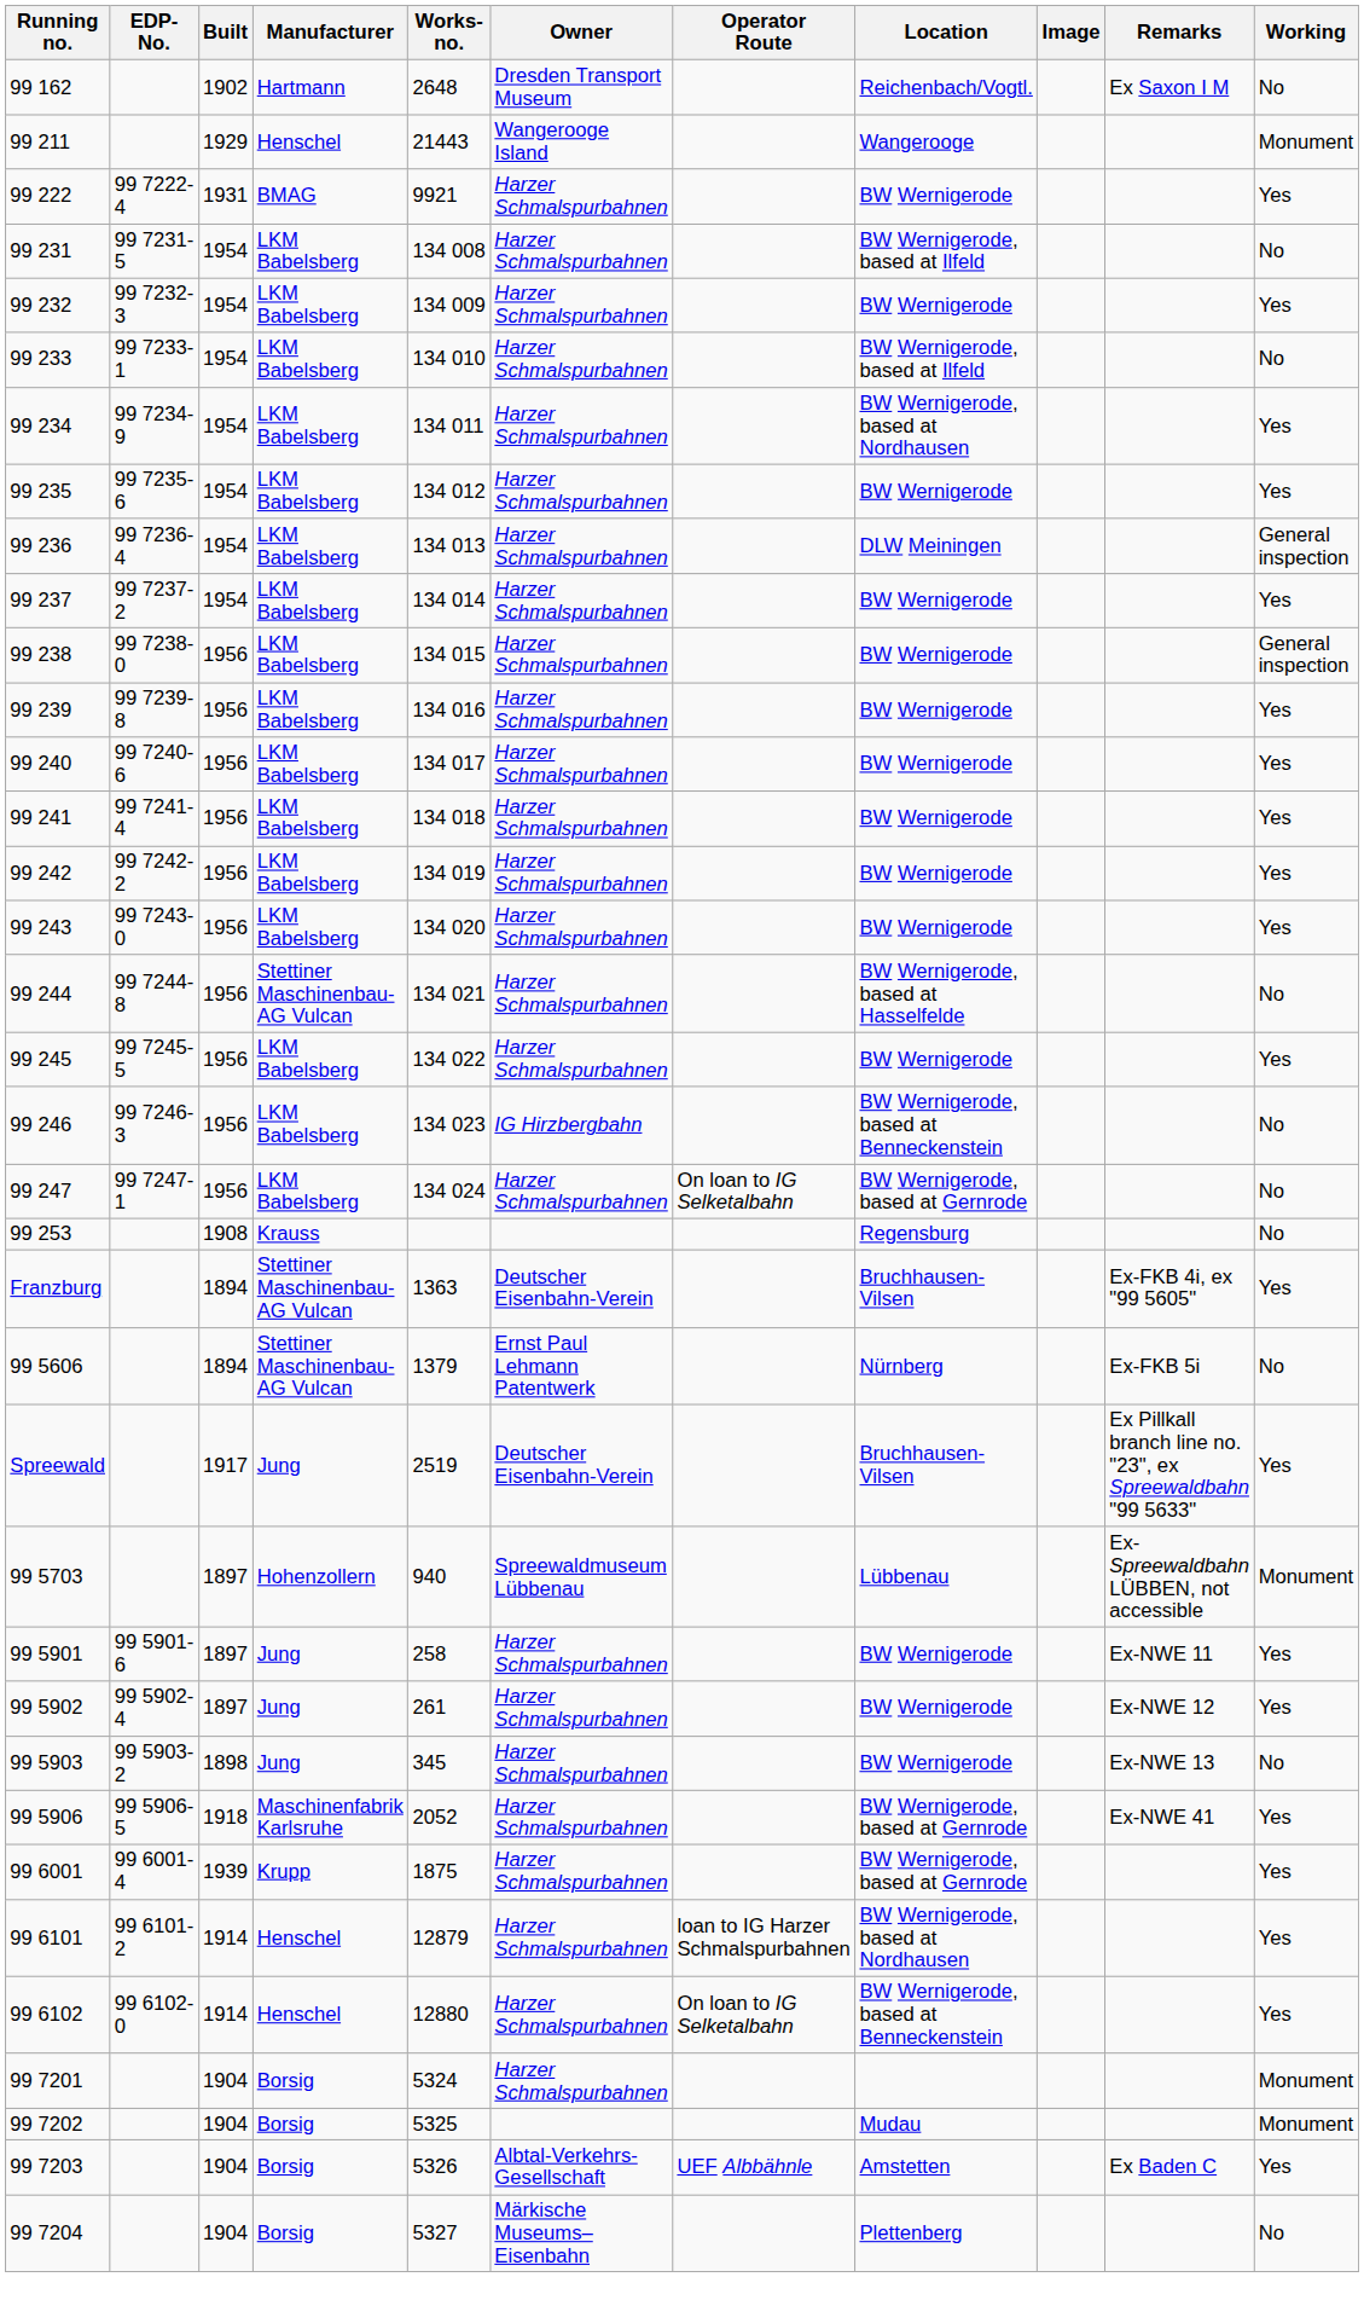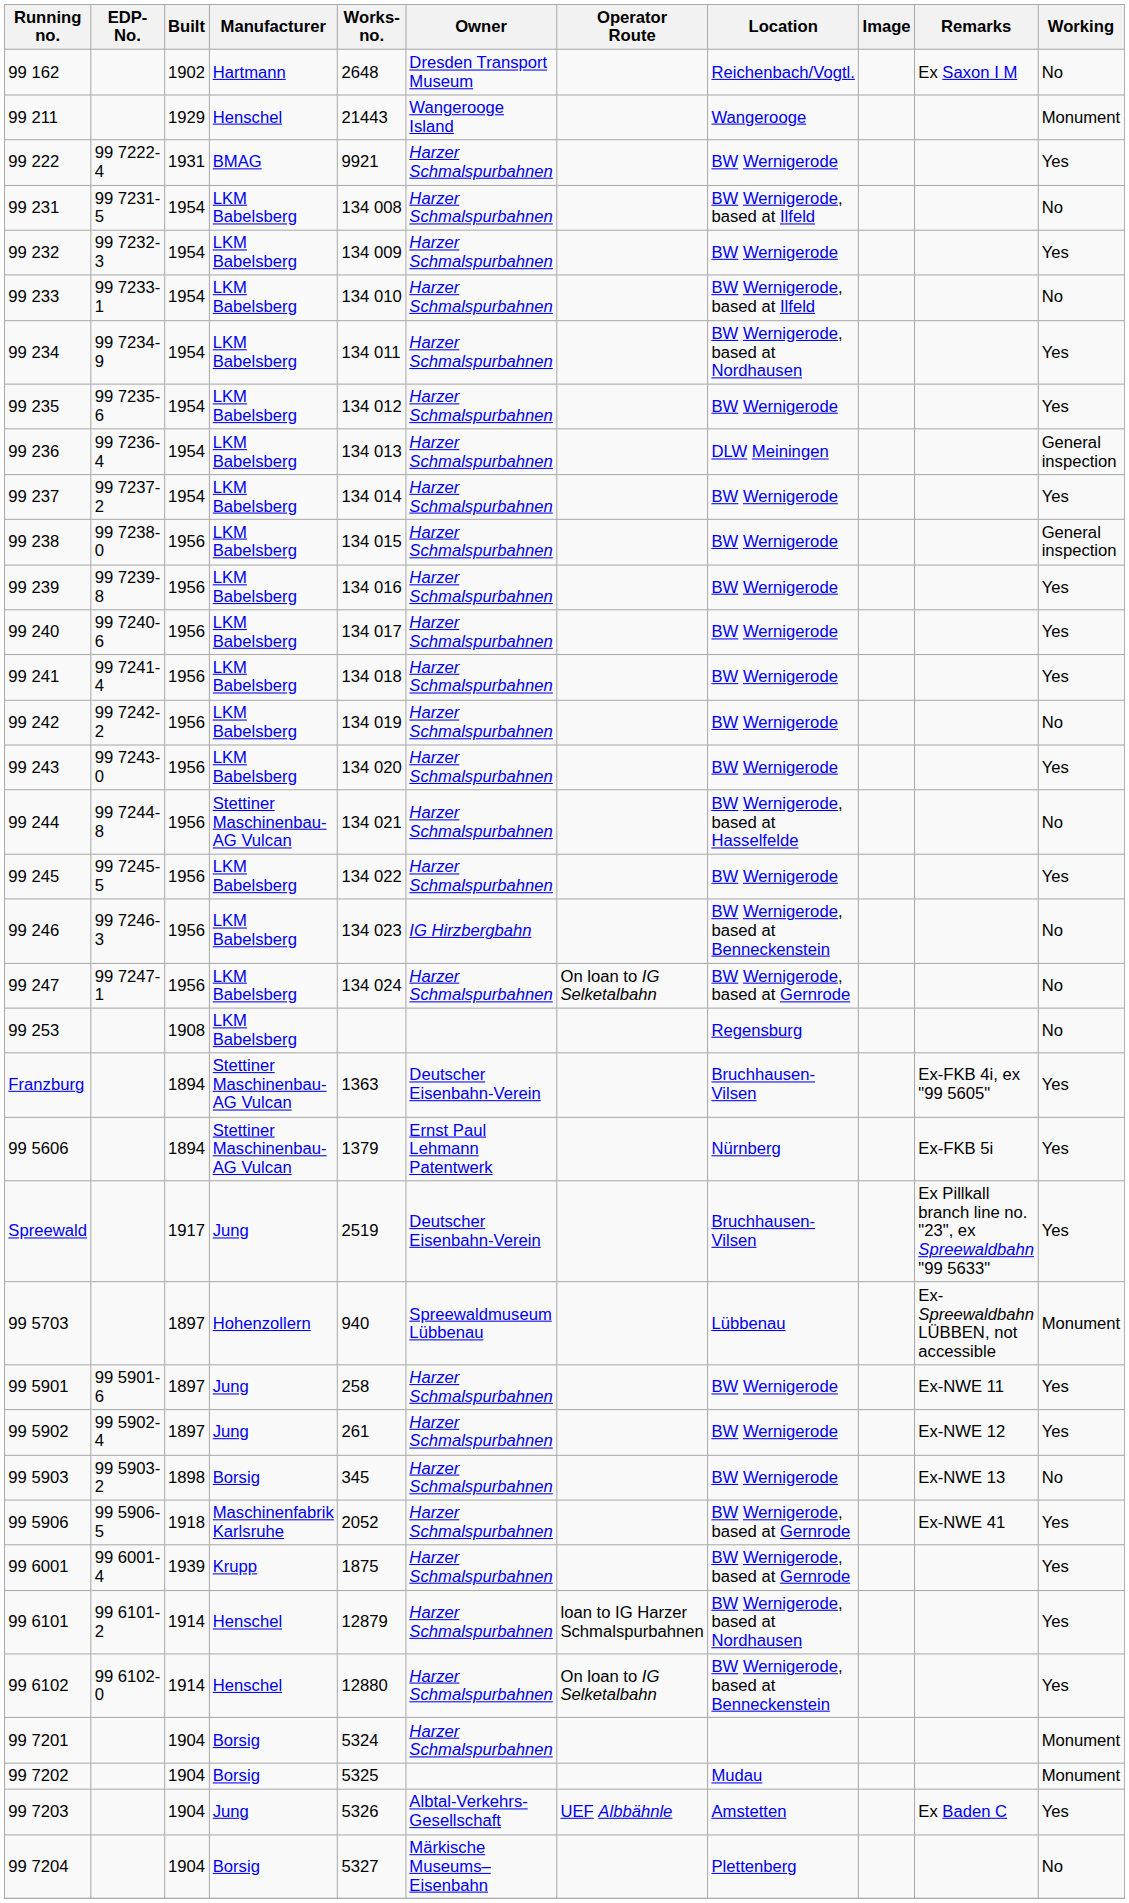99 242 | Working: Yes -> No
99 253 | Manufacturer: Krauss -> LKM Babelsberg
99 5606 | Working: No -> Yes
99 5903 | Manufacturer: Jung -> Borsig
99 7203 | Manufacturer: Borsig -> Jung
